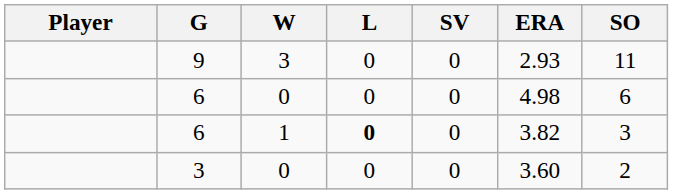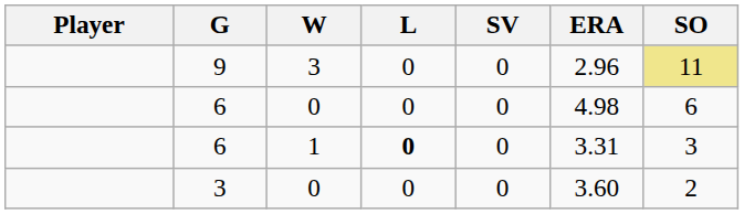9 | ERA: 2.93 -> 2.96
9 | SO: no background -> khaki background
6 / 1 | ERA: 3.82 -> 3.31
